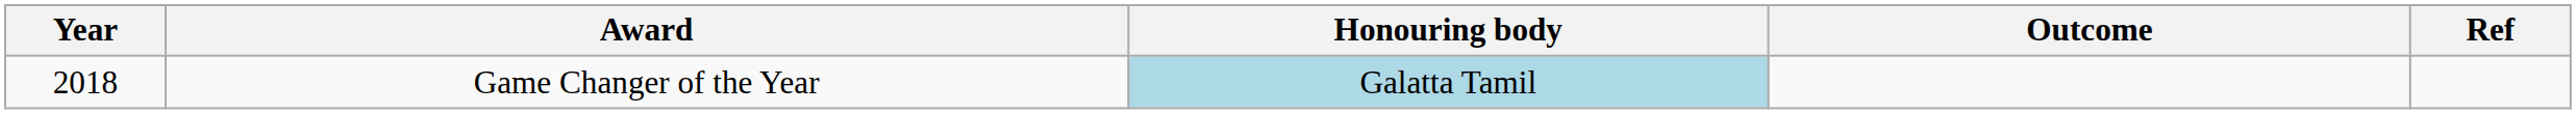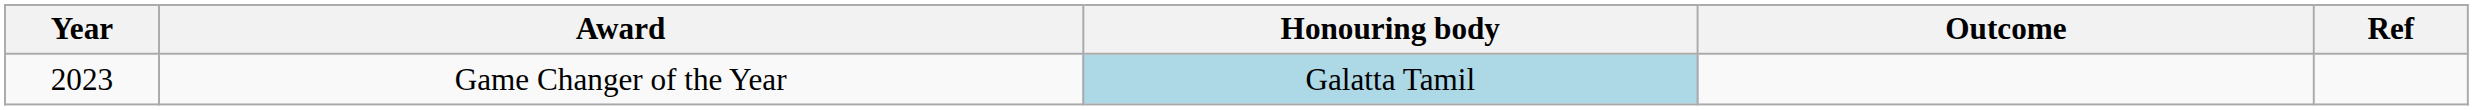Game Changer of the Year | Year: 2018 -> 2023
